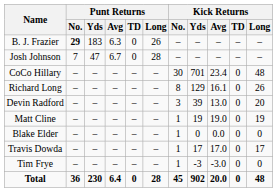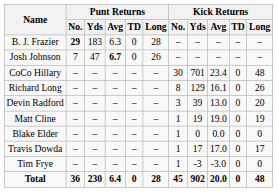B. J. Frazier | Punt Returns / Long: 26 -> 28
Josh Johnson | Punt Returns / Avg: normal -> bold
Josh Johnson | Punt Returns / Long: 28 -> 26
